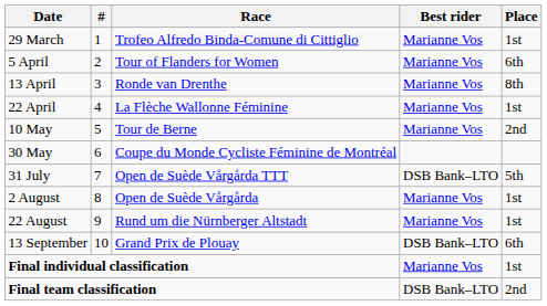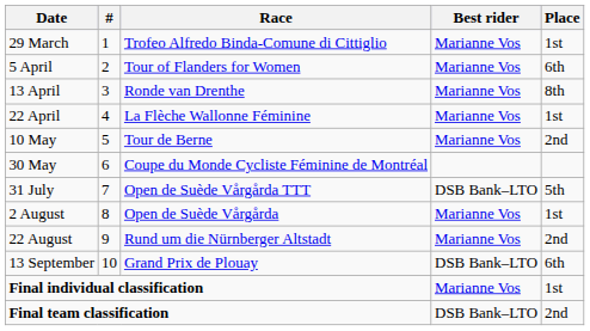22 August | Place: 1st -> 2nd
